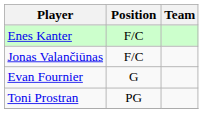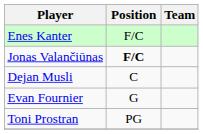Jonas Valančiūnas | Position: normal -> bold
+ row: Dejan Musli | C
